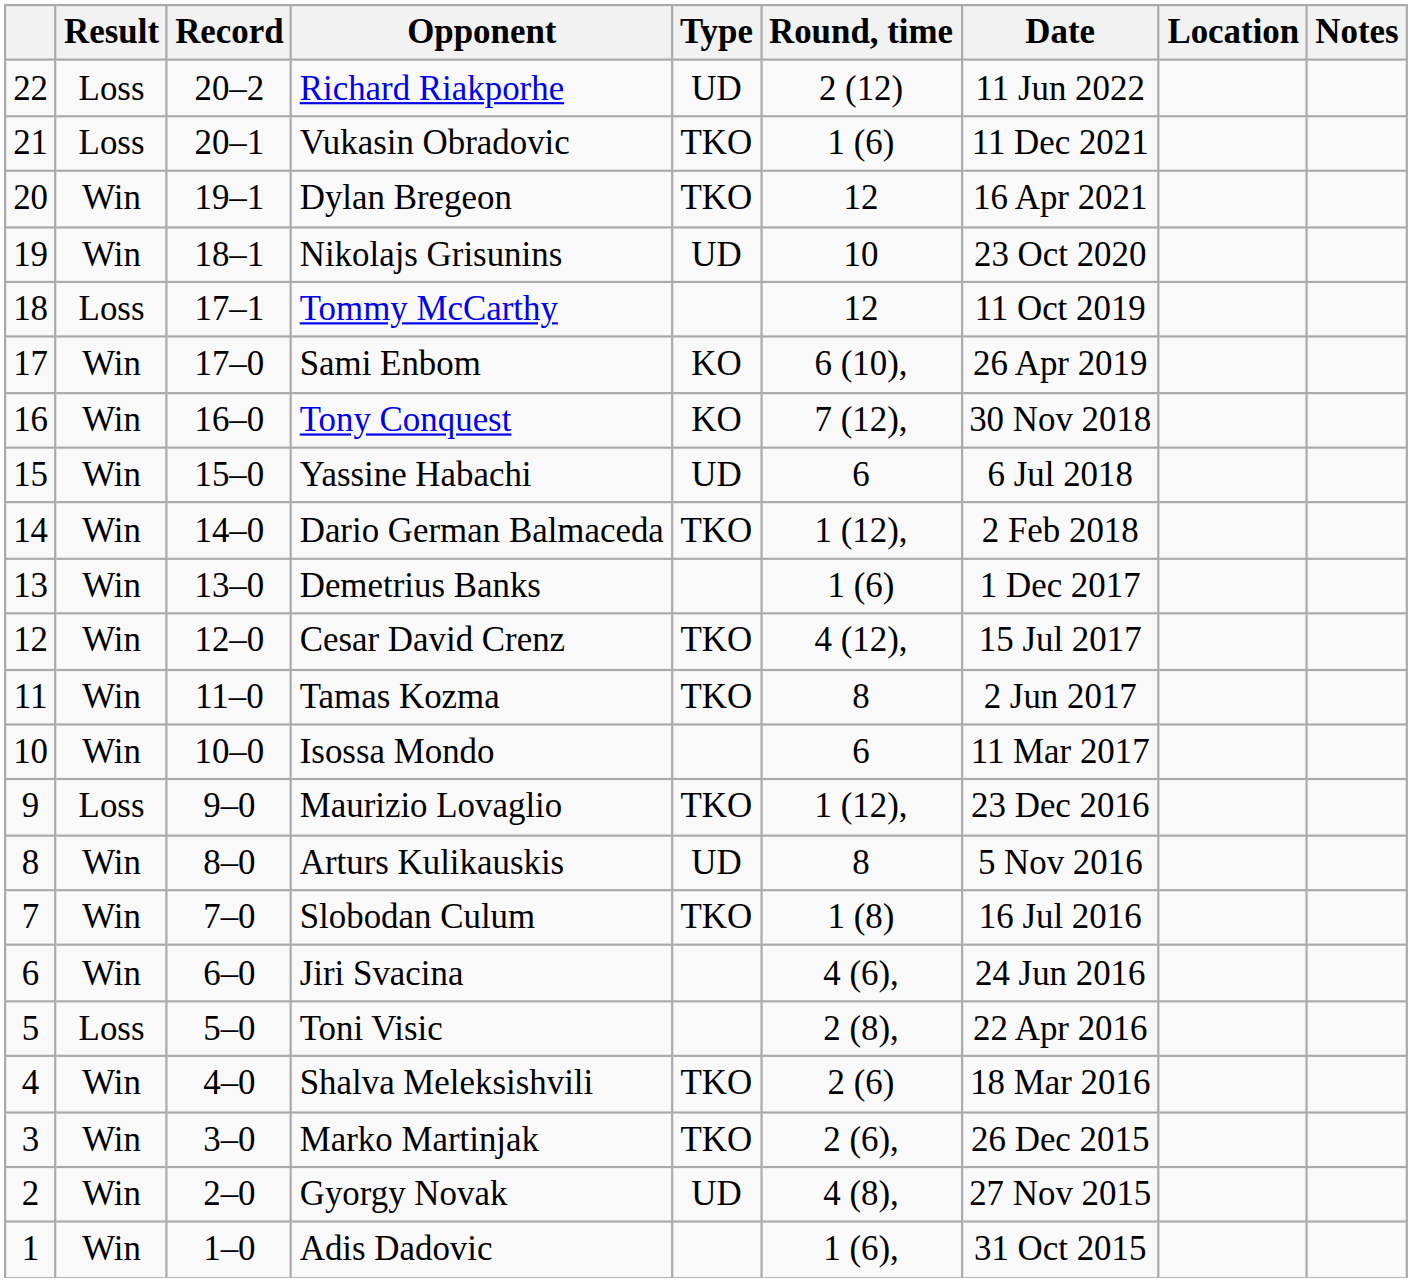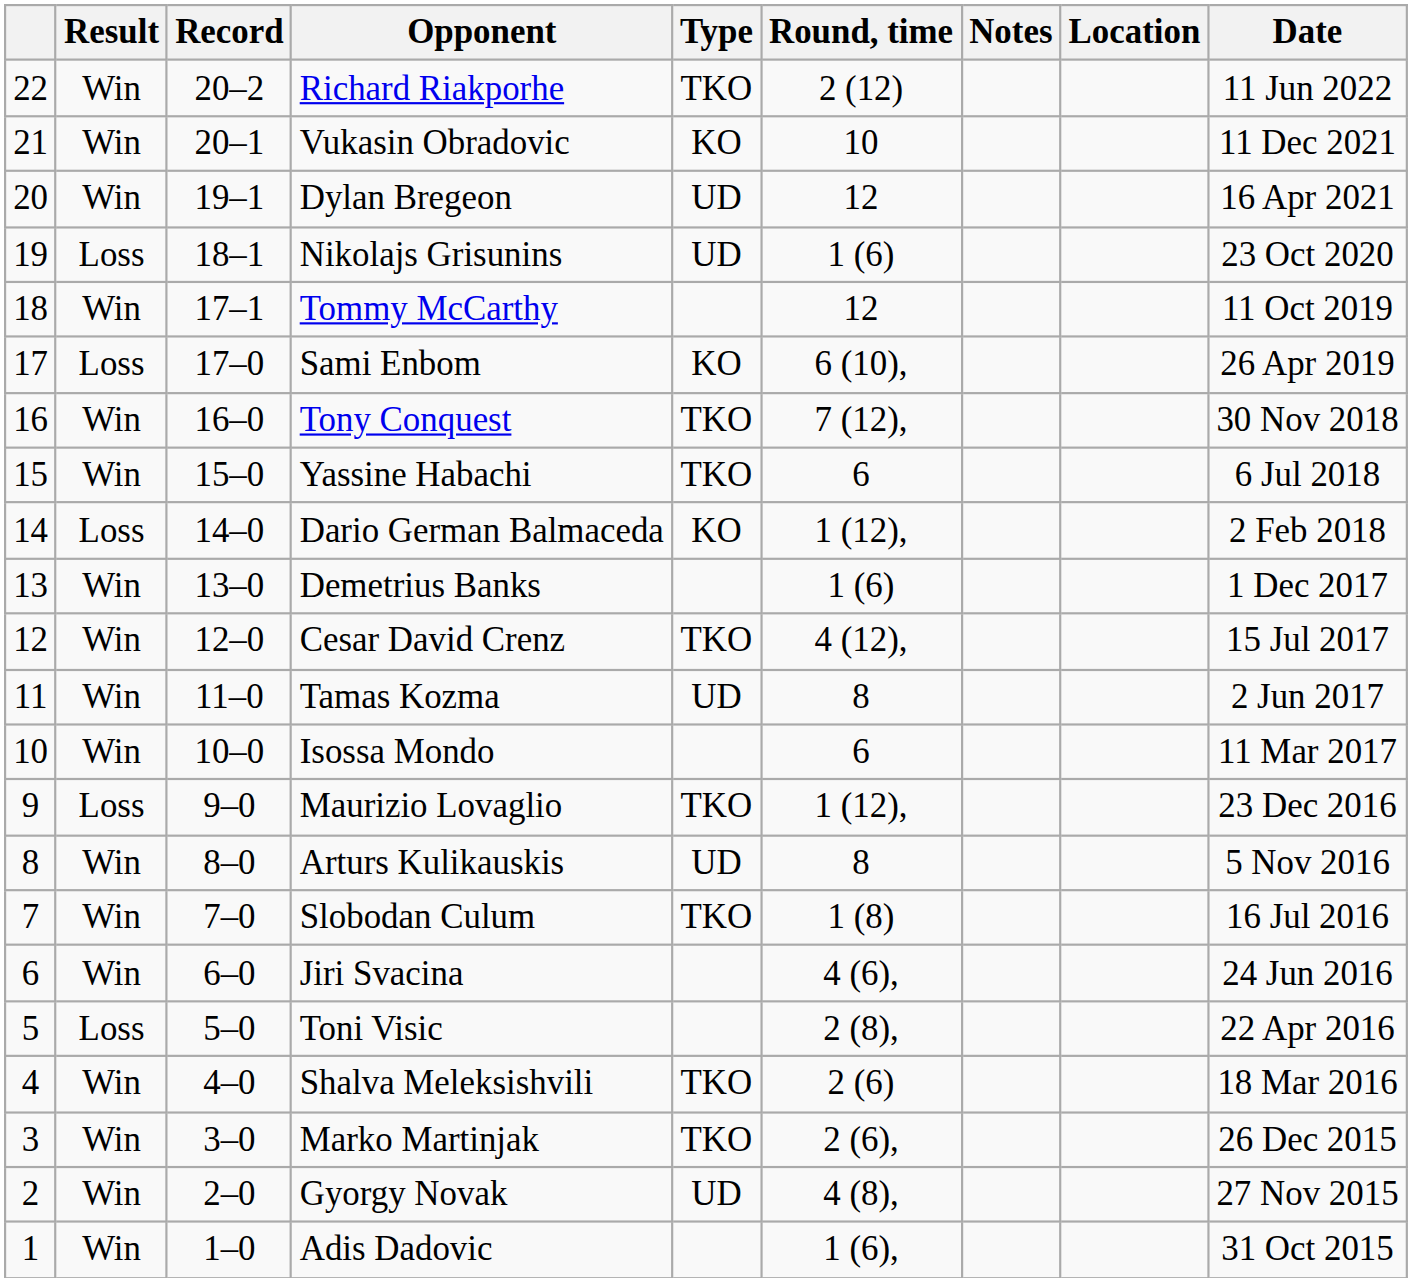columns swapped: Date <-> Notes
Richard Riakporhe | Result: Loss -> Win
Richard Riakporhe | Type: UD -> TKO
Vukasin Obradovic | Result: Loss -> Win
Vukasin Obradovic | Type: TKO -> KO
Vukasin Obradovic | Round, time: 1 (6) -> 10
Dylan Bregeon | Type: TKO -> UD
Nikolajs Grisunins | Result: Win -> Loss
Nikolajs Grisunins | Round, time: 10 -> 1 (6)
Tommy McCarthy | Result: Loss -> Win
Sami Enbom | Result: Win -> Loss
Tony Conquest | Type: KO -> TKO
Yassine Habachi | Type: UD -> TKO
Dario German Balmaceda | Result: Win -> Loss
Dario German Balmaceda | Type: TKO -> KO
Tamas Kozma | Type: TKO -> UD
